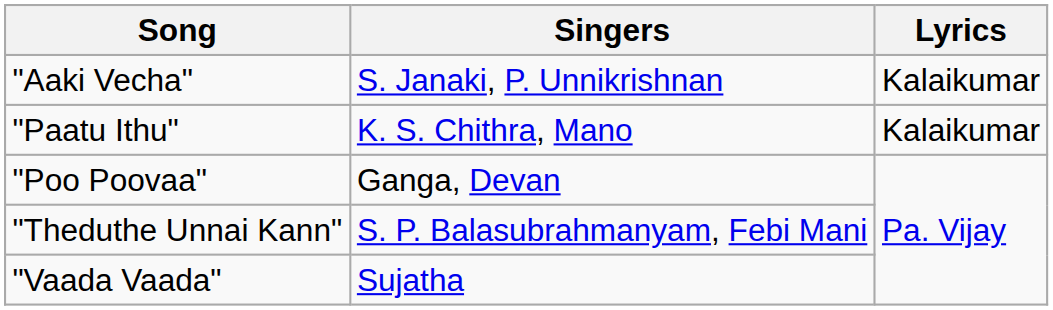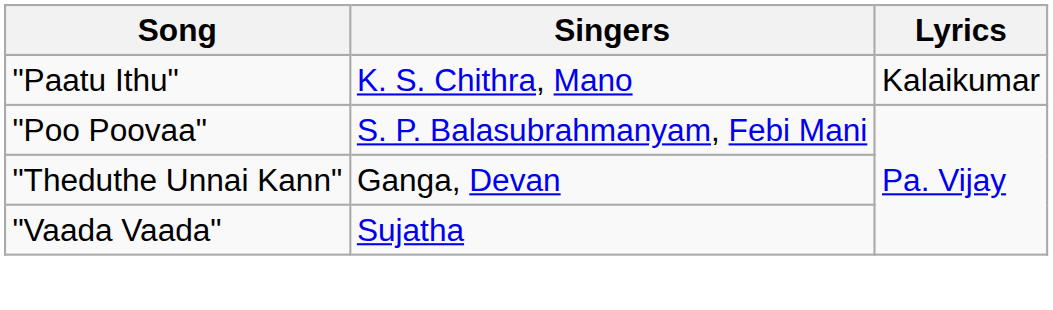- row: "Aaki Vecha" | S. Janaki, P. Unnikrishnan | Kalaikumar
"Poo Poovaa" | Singers: Ganga, Devan -> S. P. Balasubrahmanyam, Febi Mani
"Theduthe Unnai Kann" | Singers: S. P. Balasubrahmanyam, Febi Mani -> Ganga, Devan
